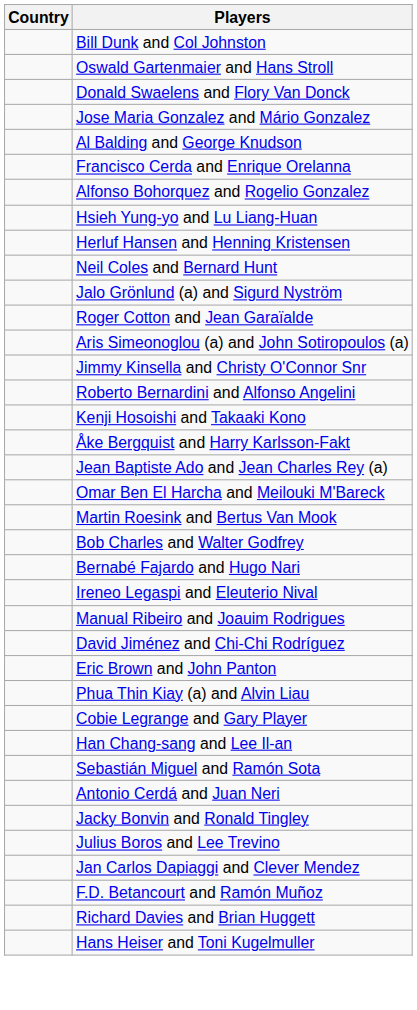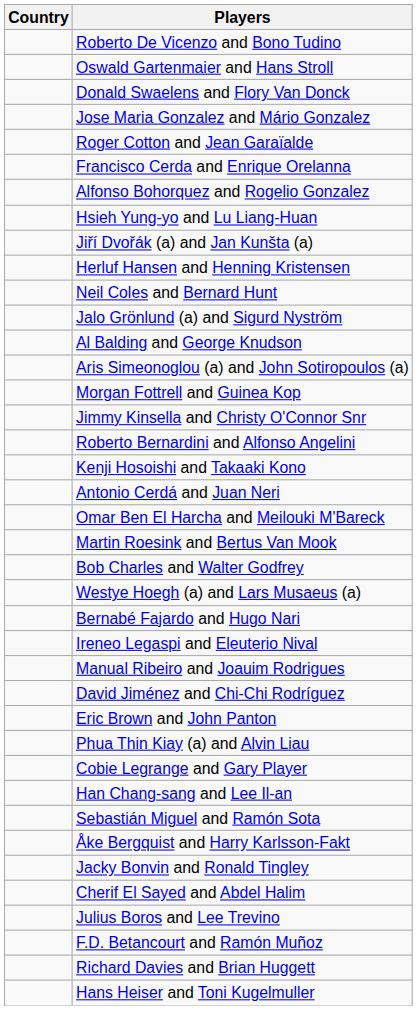+ row: Roberto De Vicenzo and Bono Tudino
- row: Bill Dunk and Col Johnston
rows swapped: Al Balding and George Knudson <-> Roger Cotton and Jean Garaïalde
+ row: Jiří Dvořák (a) and Jan Kunšta (a)
+ row: Morgan Fottrell and Guinea Kop
rows swapped: Antonio Cerdá and Juan Neri <-> Åke Bergquist and Harry Karlsson-Fakt
- row: Jean Baptiste Ado and Jean Charles Rey (a)
+ row: Westye Hoegh (a) and Lars Musaeus (a)
+ row: Cherif El Sayed and Abdel Halim
- row: Jan Carlos Dapiaggi and Clever Mendez
